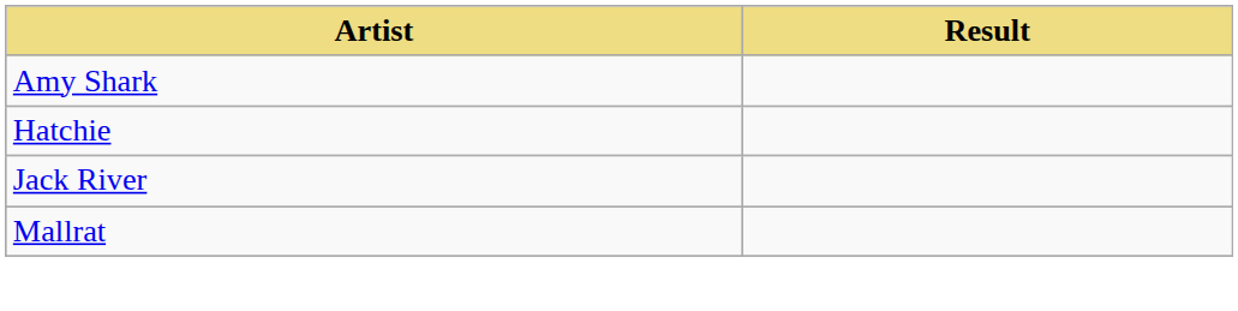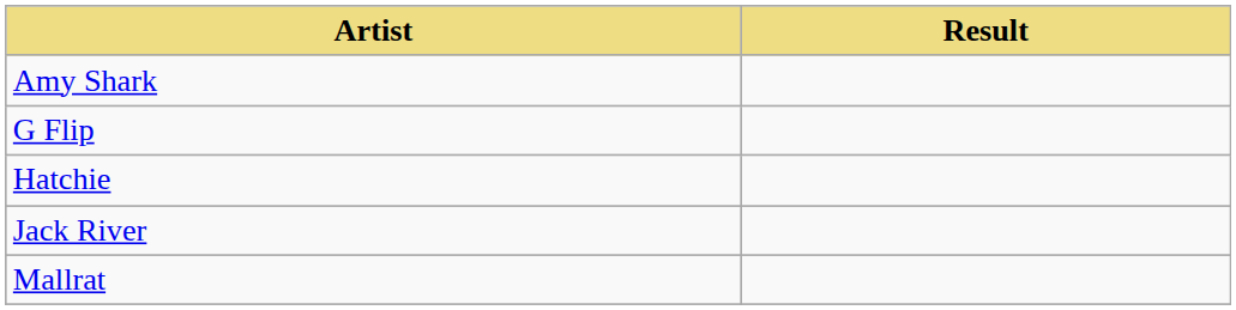+ row: G Flip
